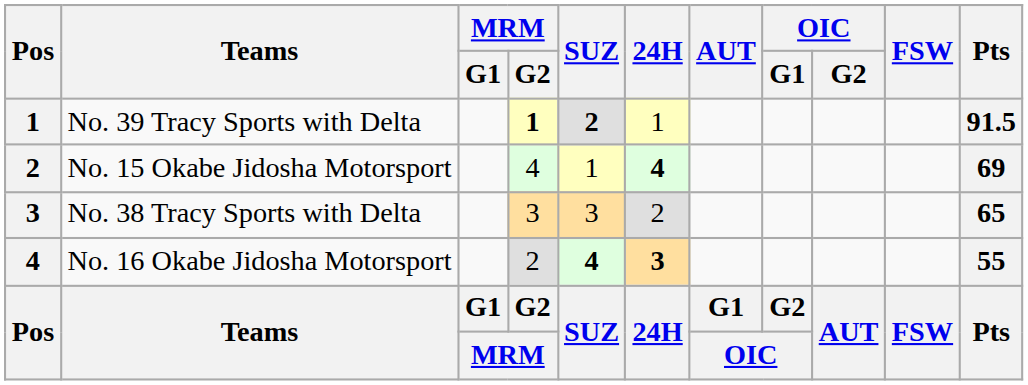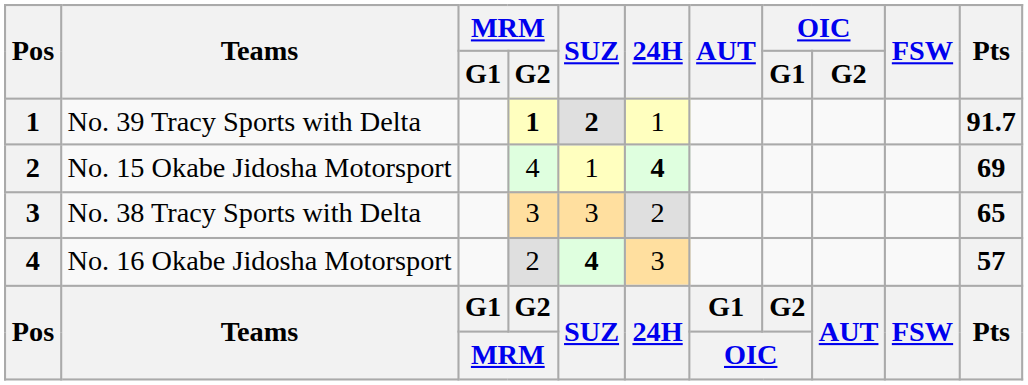No. 39 Tracy Sports with Delta | Pts: 91.5 -> 91.7
No. 16 Okabe Jidosha Motorsport | 24H: bold -> normal
No. 16 Okabe Jidosha Motorsport | Pts: 55 -> 57
